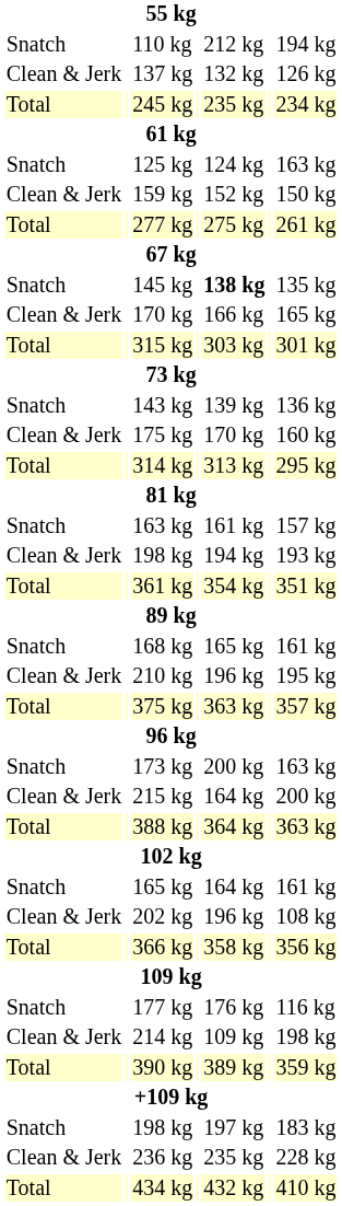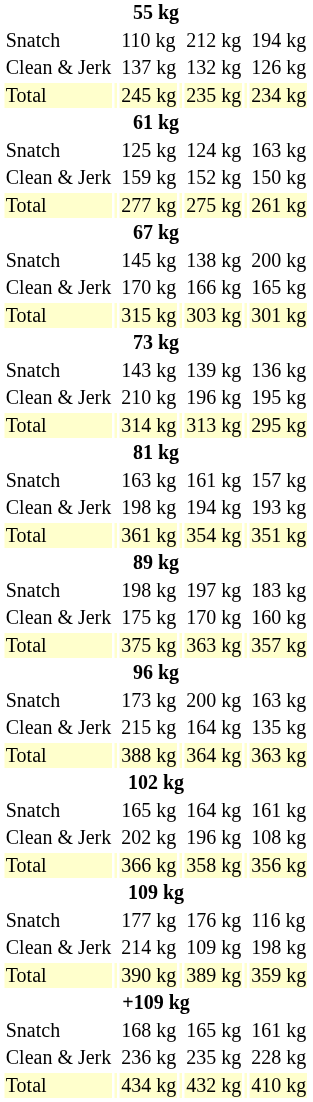145 kg | column 5: bold -> normal
145 kg | column 7: 135 kg -> 200 kg
rows swapped: 175 kg <-> 210 kg
rows swapped: 168 kg <-> Snatch / 198 kg
215 kg | column 7: 200 kg -> 135 kg
